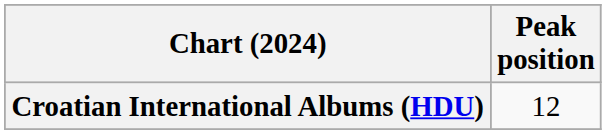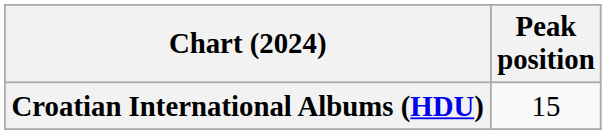Croatian International Albums (HDU) | Peak position: 12 -> 15
